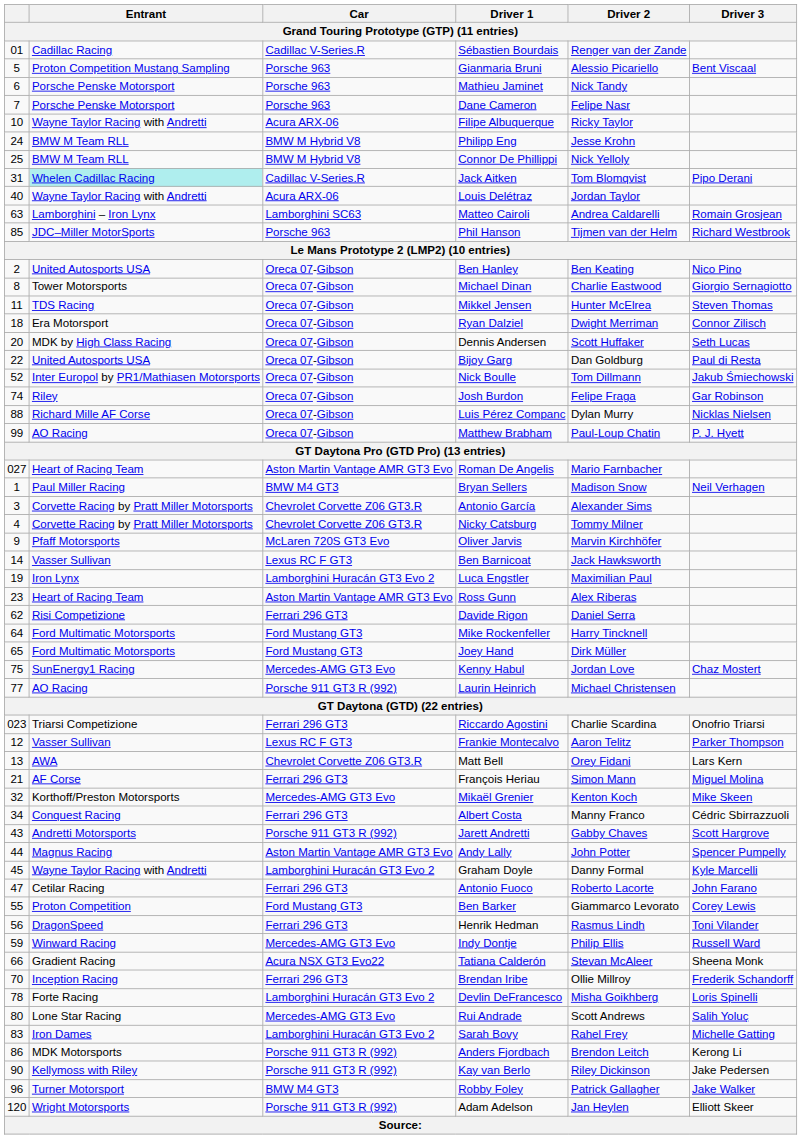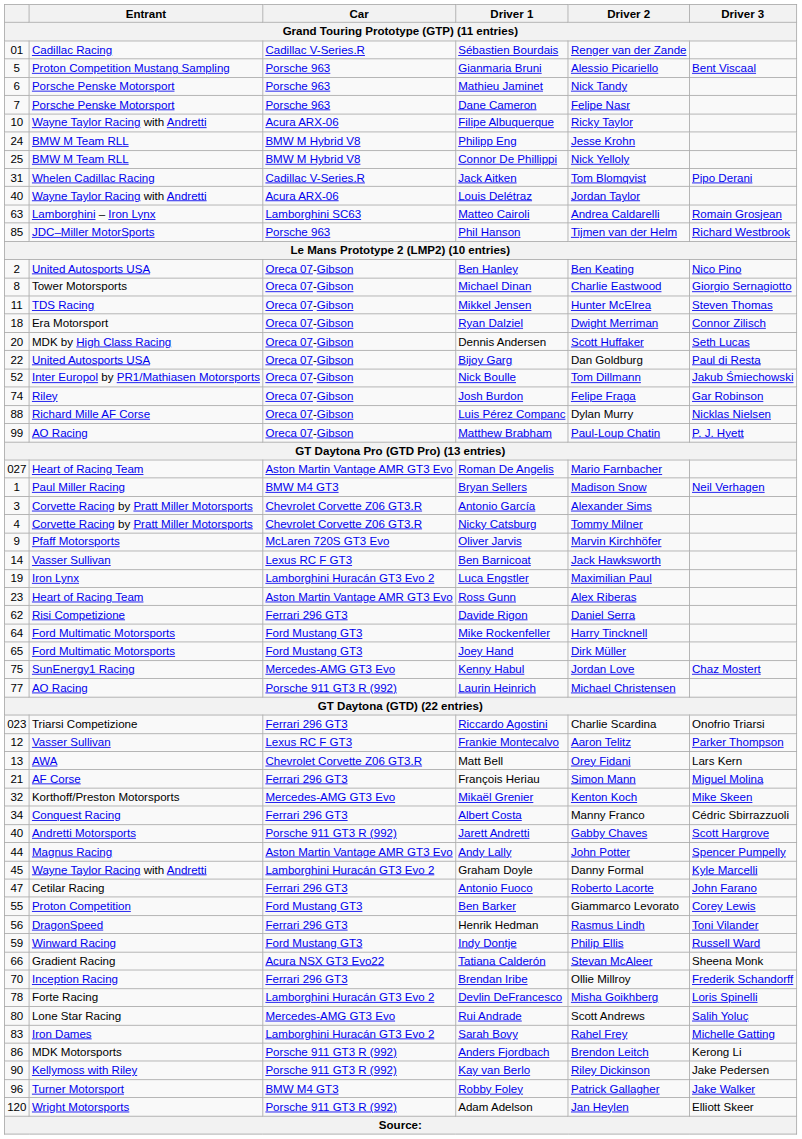Jack Aitken | Entrant: paleturquoise background -> no background
Jarett Andretti | column 1: 43 -> 40
Indy Dontje | Car: Mercedes-AMG GT3 Evo -> Ford Mustang GT3
